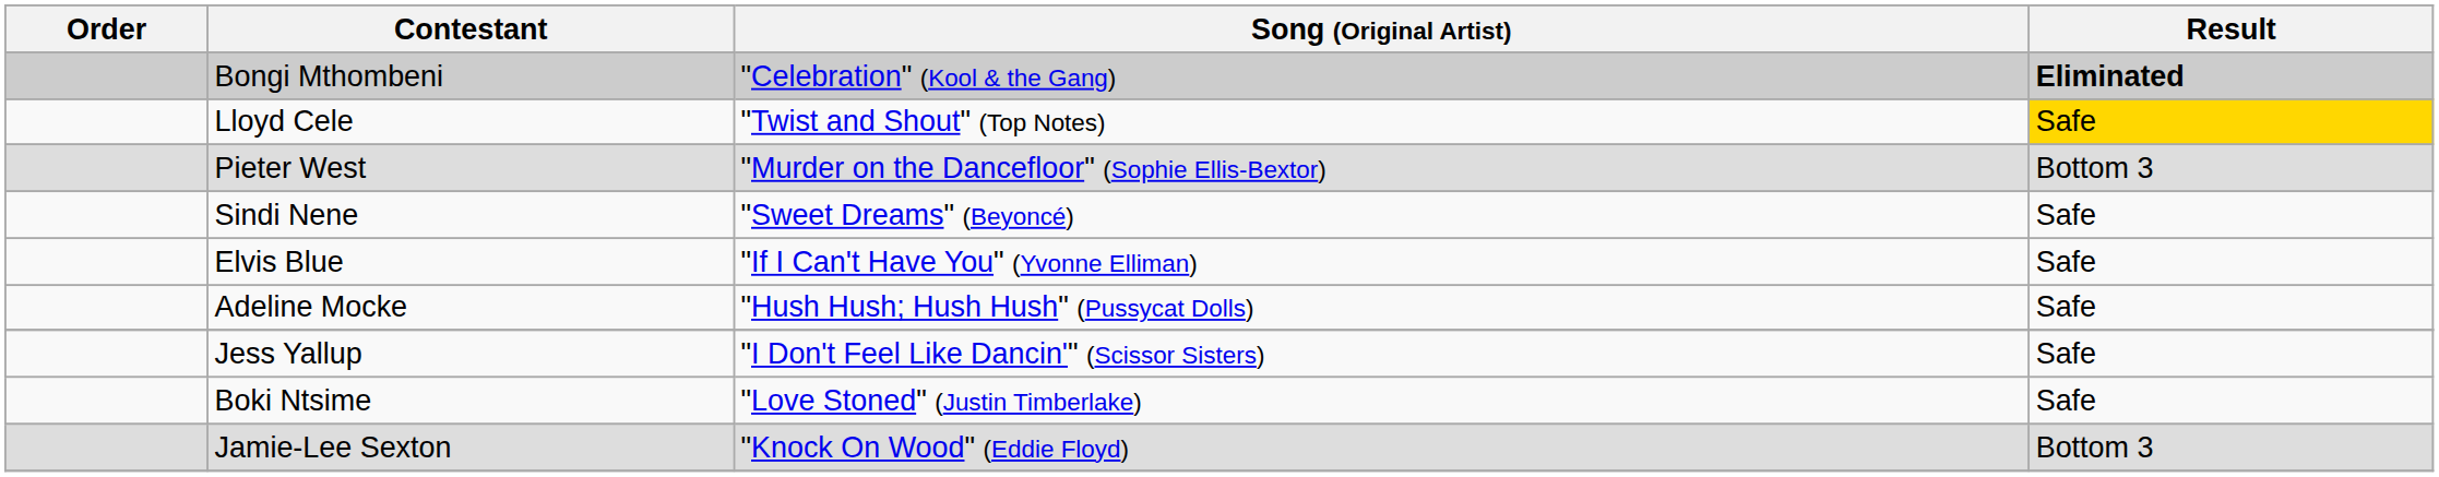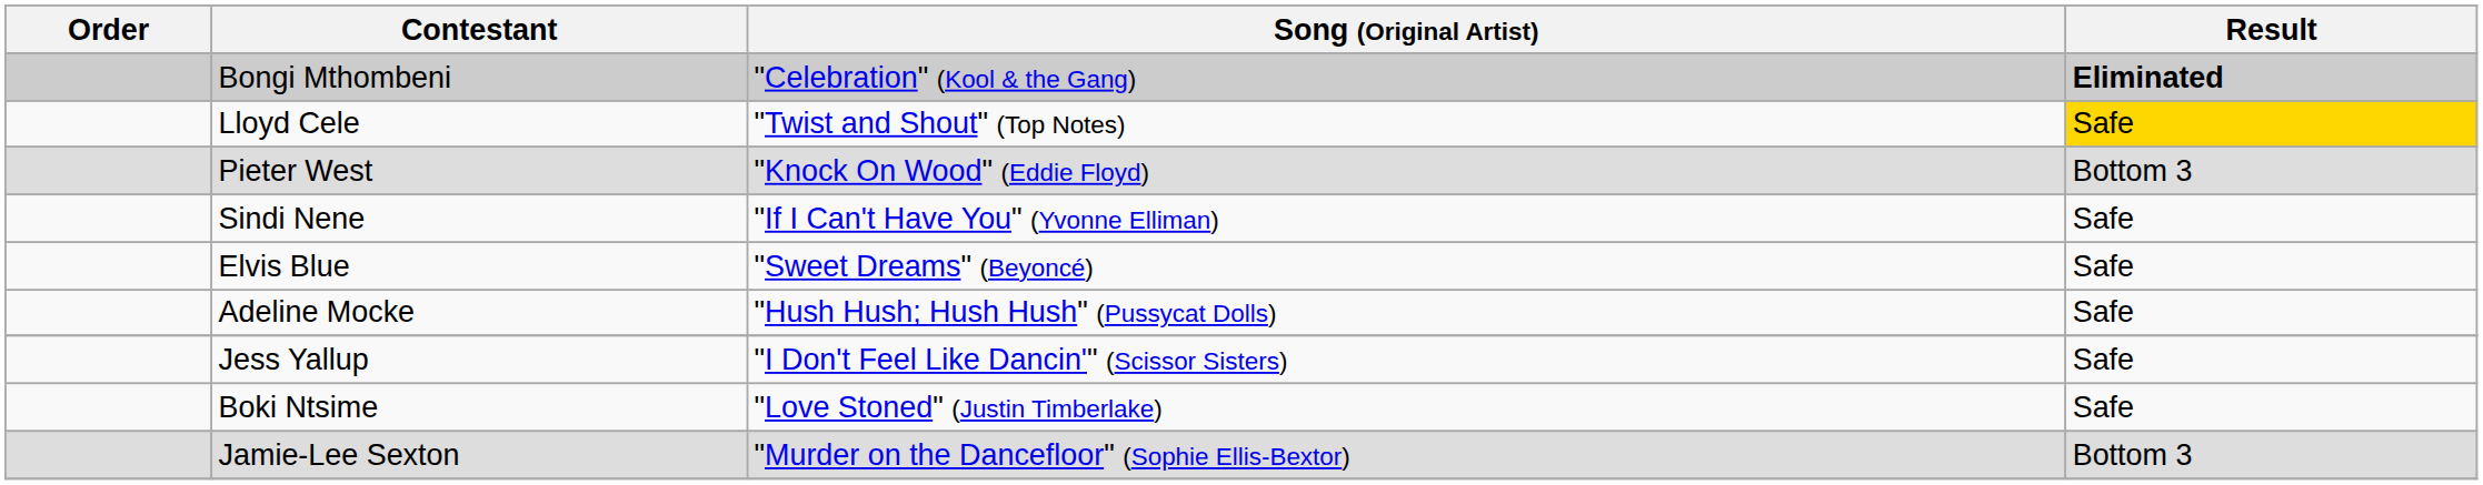Pieter West | Song (Original Artist): "Murder on the Dancefloor" (Sophie Ellis-Bextor) -> "Knock On Wood" (Eddie Floyd)
Sindi Nene | Song (Original Artist): "Sweet Dreams" (Beyoncé) -> "If I Can't Have You" (Yvonne Elliman)
Elvis Blue | Song (Original Artist): "If I Can't Have You" (Yvonne Elliman) -> "Sweet Dreams" (Beyoncé)
Jamie-Lee Sexton | Song (Original Artist): "Knock On Wood" (Eddie Floyd) -> "Murder on the Dancefloor" (Sophie Ellis-Bextor)
